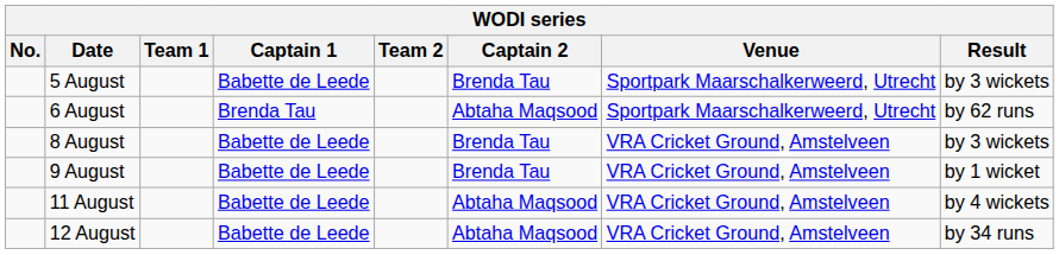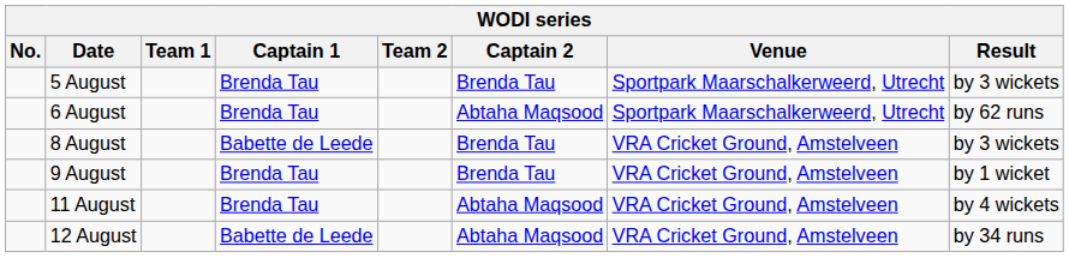5 August | Captain 1: Babette de Leede -> Brenda Tau
9 August | Captain 1: Babette de Leede -> Brenda Tau
11 August | Captain 1: Babette de Leede -> Brenda Tau
